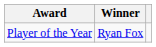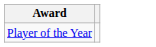- column: Winner | Ryan Fox
